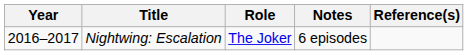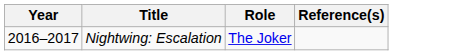- column: Notes | 6 episodes
